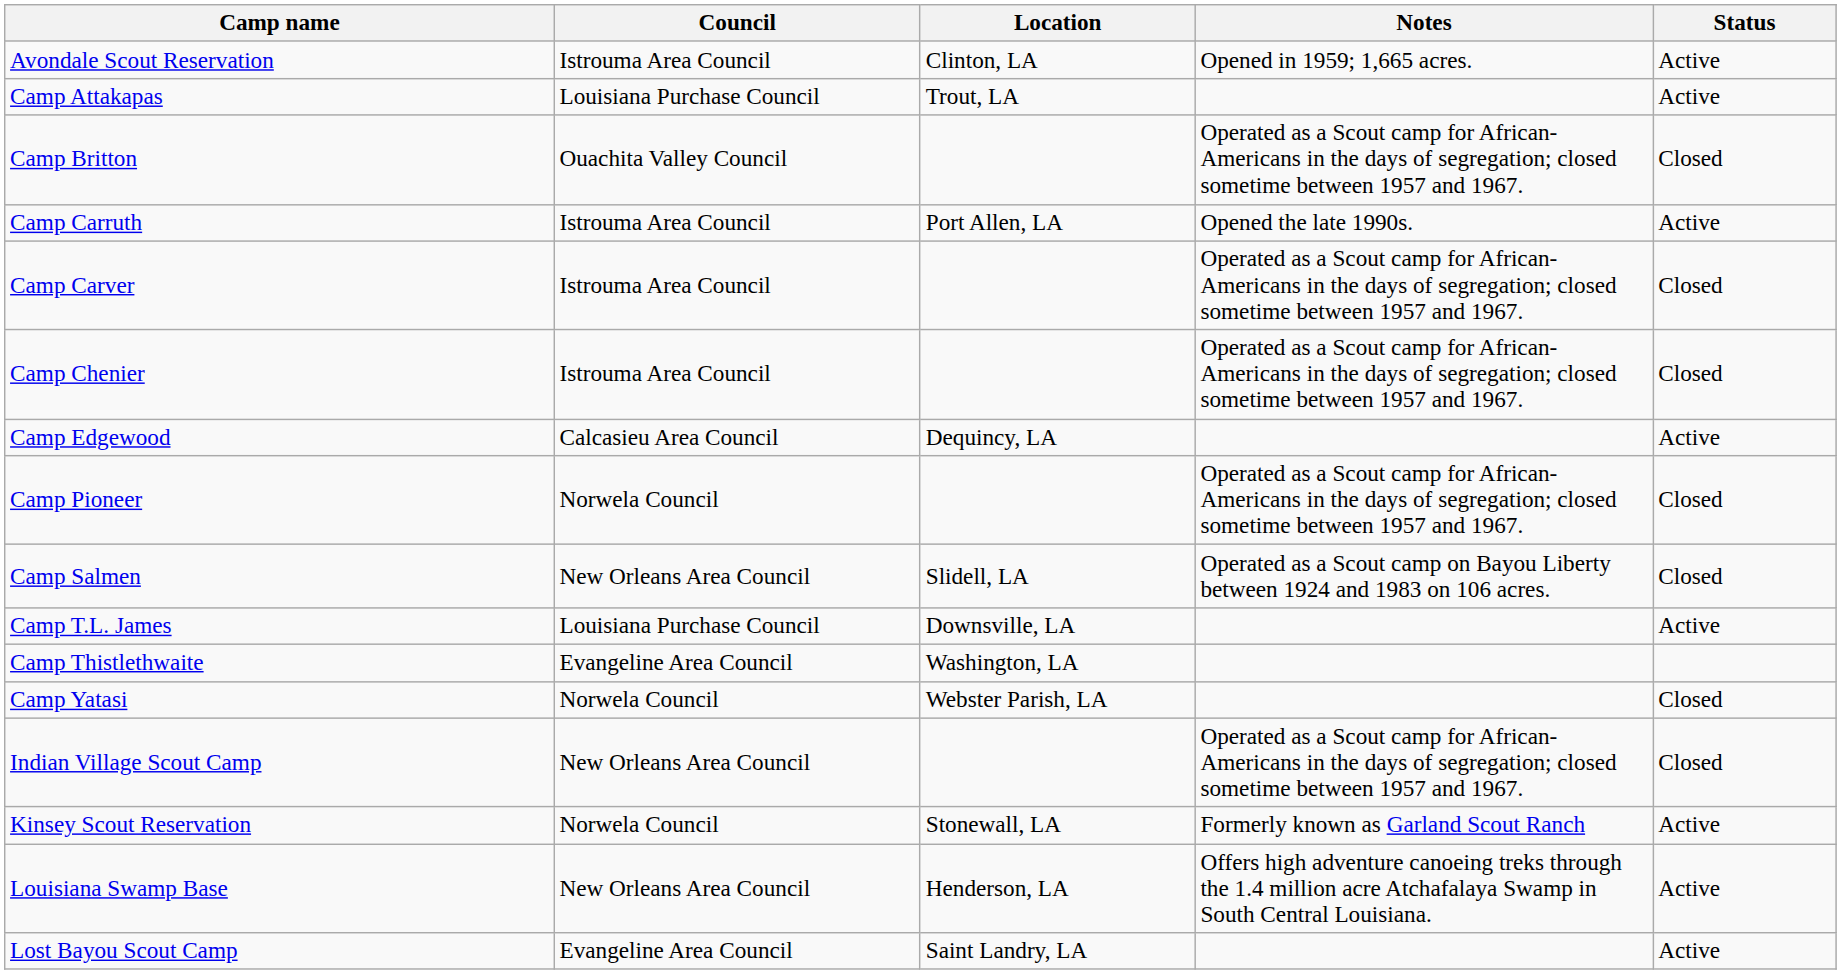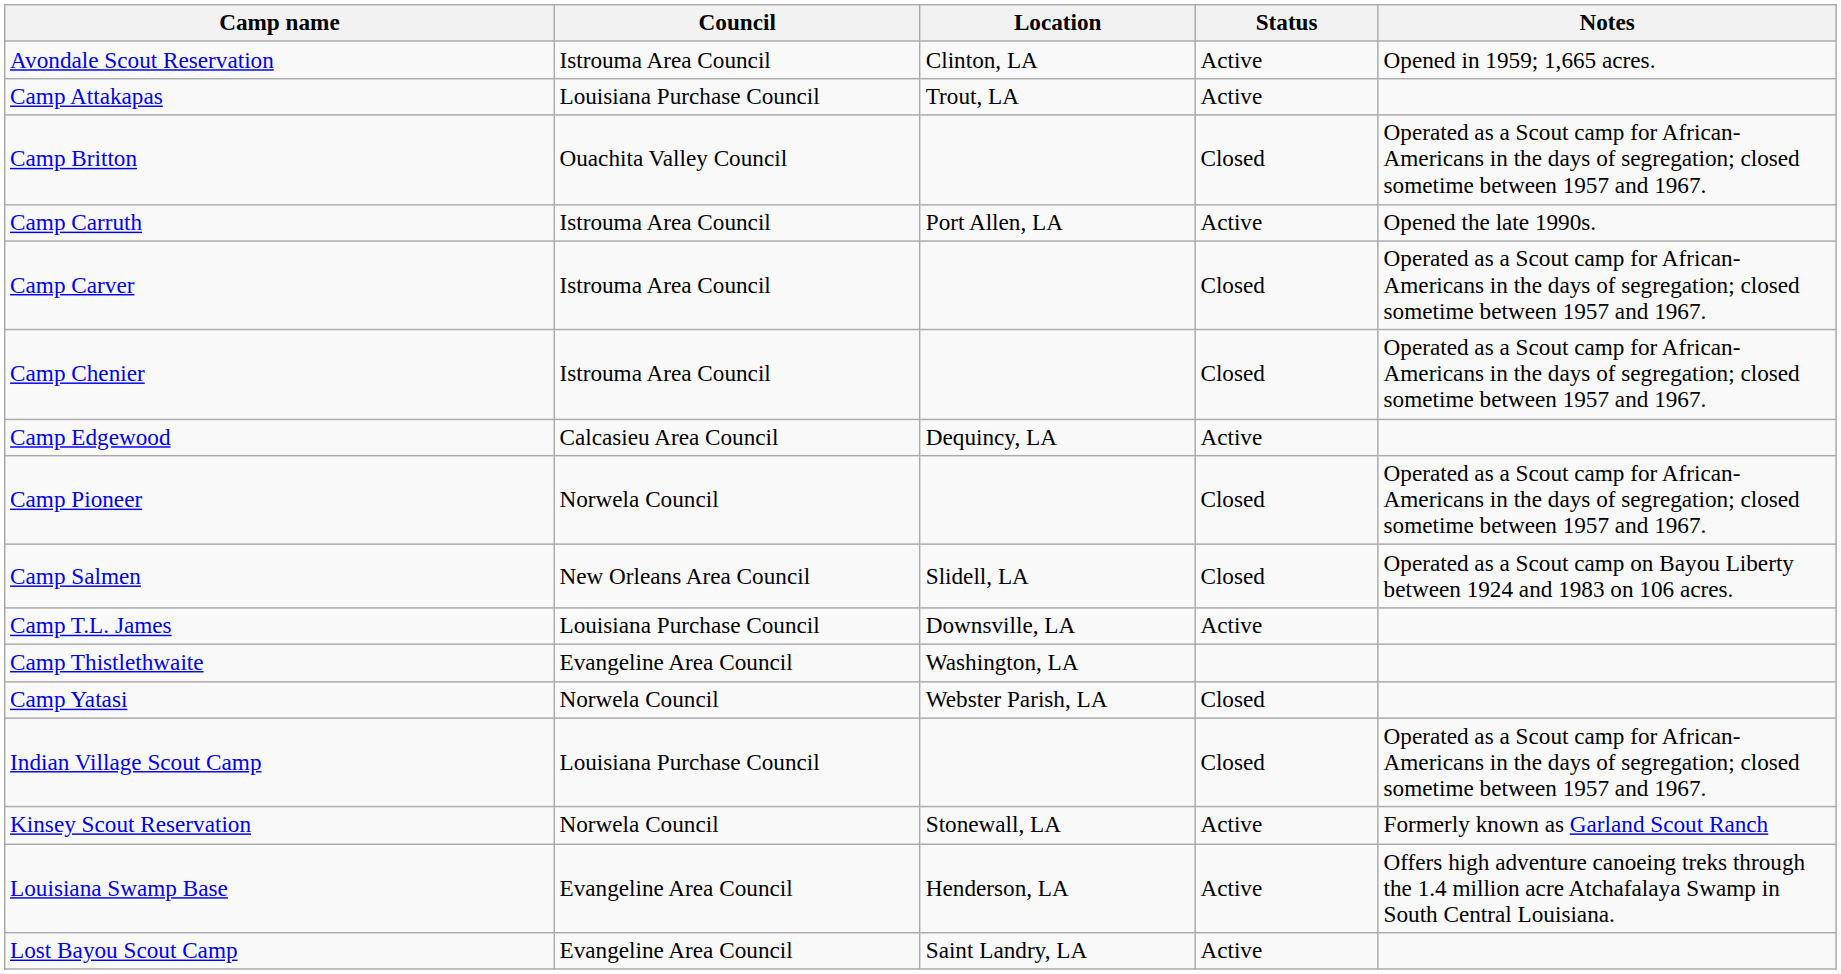columns swapped: Status <-> Notes
Indian Village Scout Camp | Council: New Orleans Area Council -> Louisiana Purchase Council
Louisiana Swamp Base | Council: New Orleans Area Council -> Evangeline Area Council
